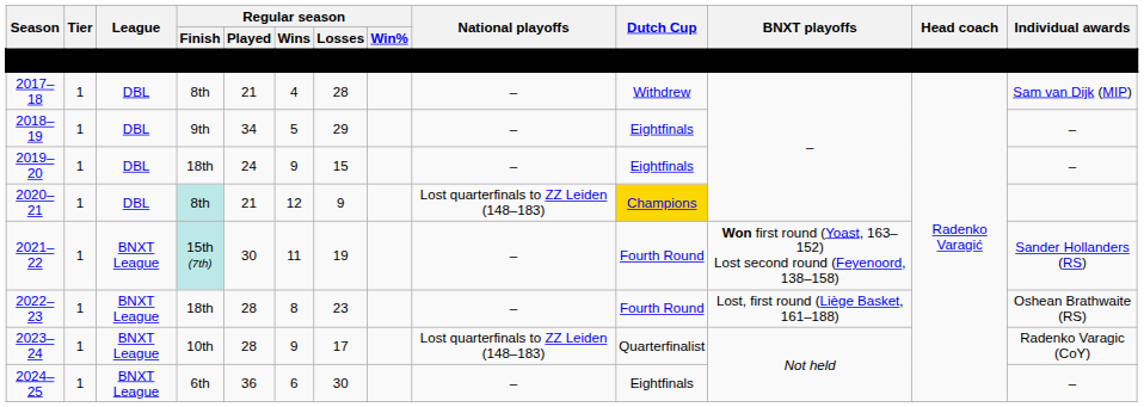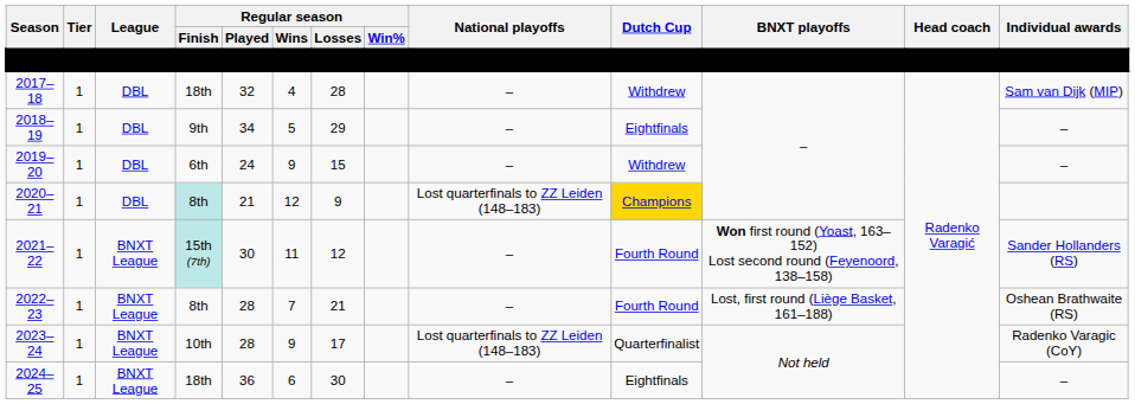2017–18 | Regular season / Finish: 8th -> 18th
2017–18 | Regular season / Played: 21 -> 32
2019–20 | Regular season / Finish: 18th -> 6th
2019–20 | Dutch Cup: Eightfinals -> Withdrew
2021–22 | Regular season / Losses: 19 -> 12
2022–23 | Regular season / Finish: 18th -> 8th
2022–23 | Regular season / Wins: 8 -> 7
2022–23 | Regular season / Losses: 23 -> 21
2024–25 | Regular season / Finish: 6th -> 18th
